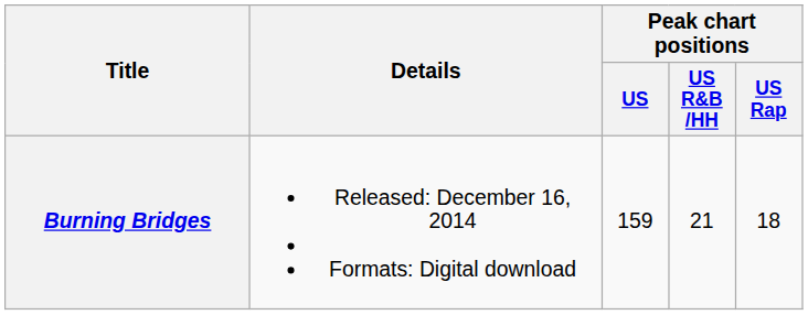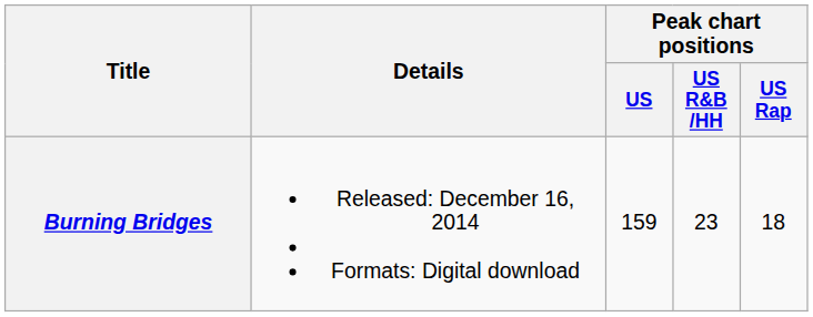Burning Bridges | Peak chart positions / US R&B /HH: 21 -> 23
